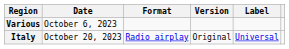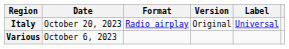rows swapped: Various <-> Italy
